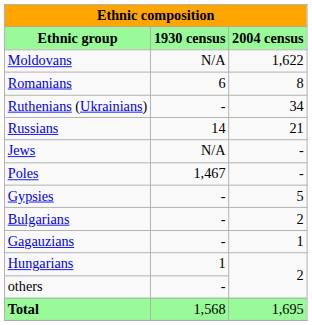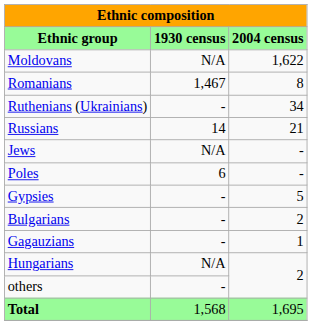Romanians | column 2: 6 -> 1,467
Poles | column 2: 1,467 -> 6
Hungarians | column 2: 1 -> N/A
